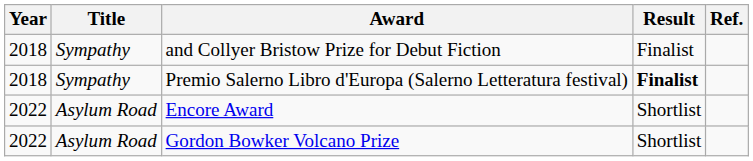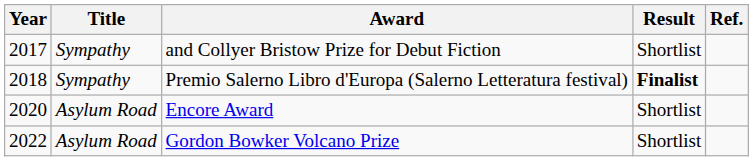and Collyer Bristow Prize for Debut Fiction | Year: 2018 -> 2017
and Collyer Bristow Prize for Debut Fiction | Result: Finalist -> Shortlist
Encore Award | Year: 2022 -> 2020
